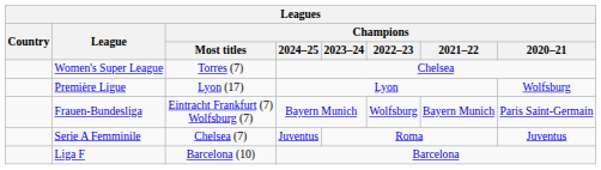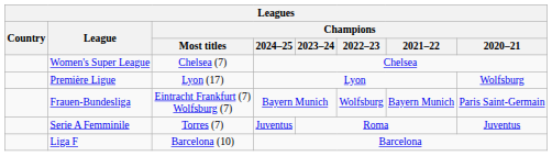Women's Super League | Champions / Most titles: Torres (7) -> Chelsea (7)
Serie A Femminile | Champions / Most titles: Chelsea (7) -> Torres (7)
